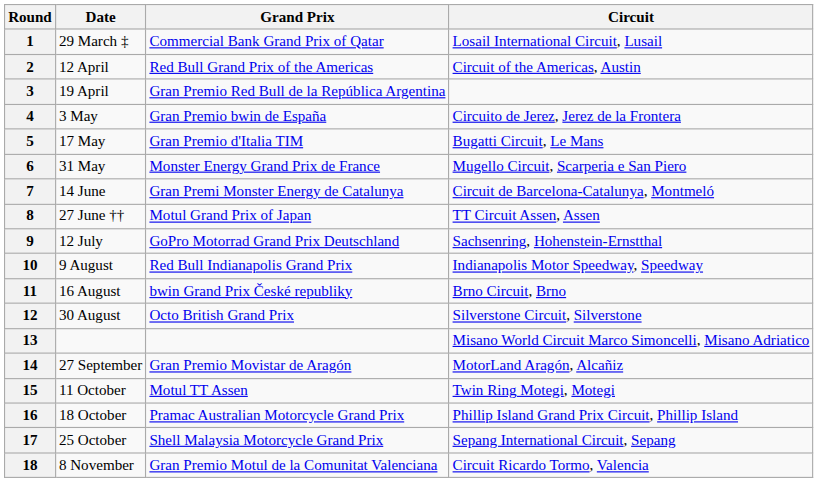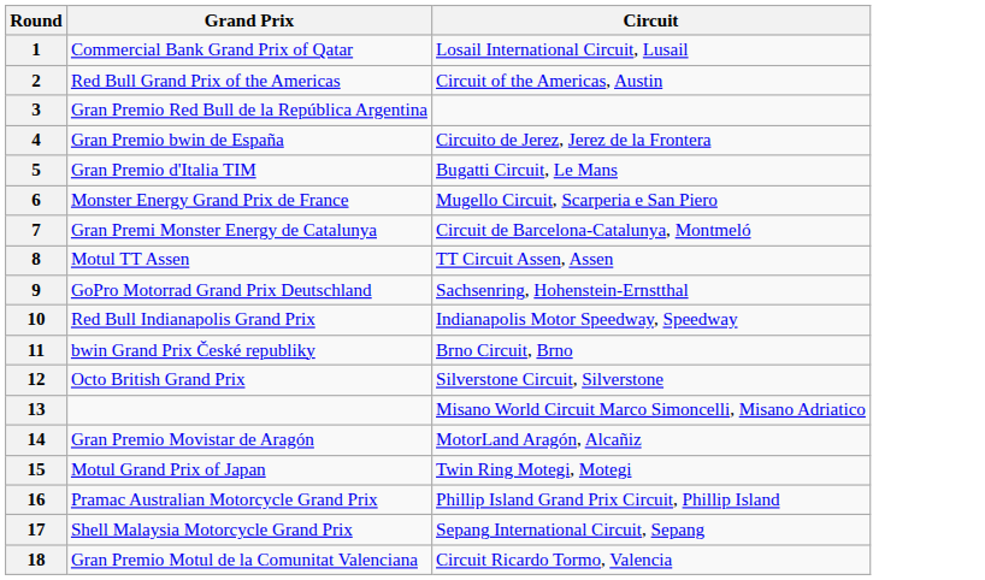- column: Date | 29 March ‡ | 12 April | 19 April | 3 May | 17 May | 31 May | 14 June | 27 June †† | 12 July | 9 August | 16 August | 30 August | 27 September | 11 October | 18 October | 25 October | 8 November
8 | Grand Prix: Motul Grand Prix of Japan -> Motul TT Assen
15 | Grand Prix: Motul TT Assen -> Motul Grand Prix of Japan
